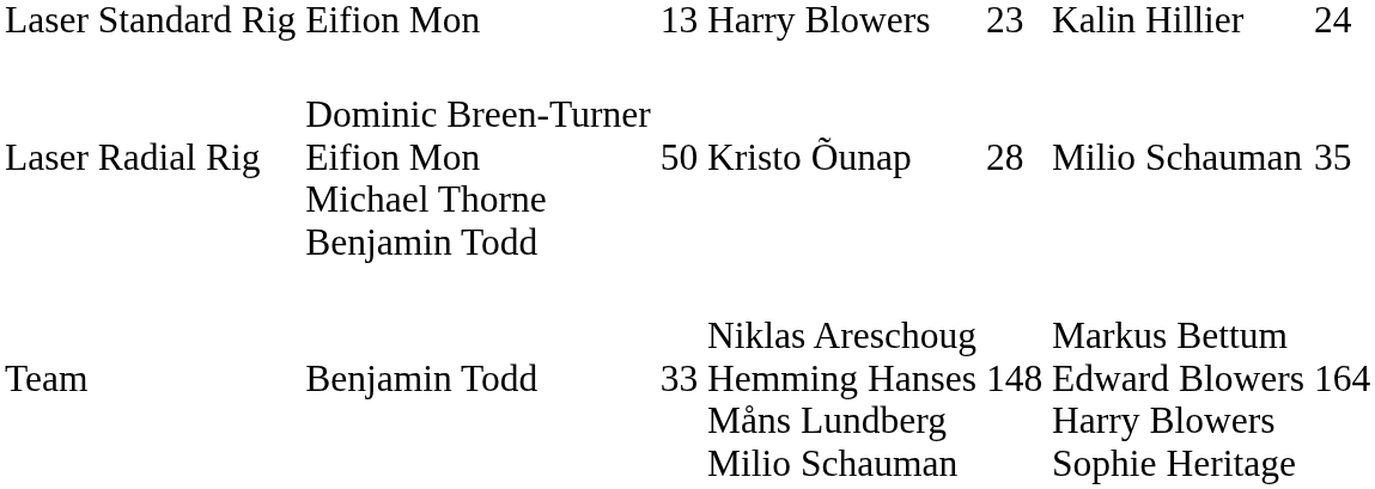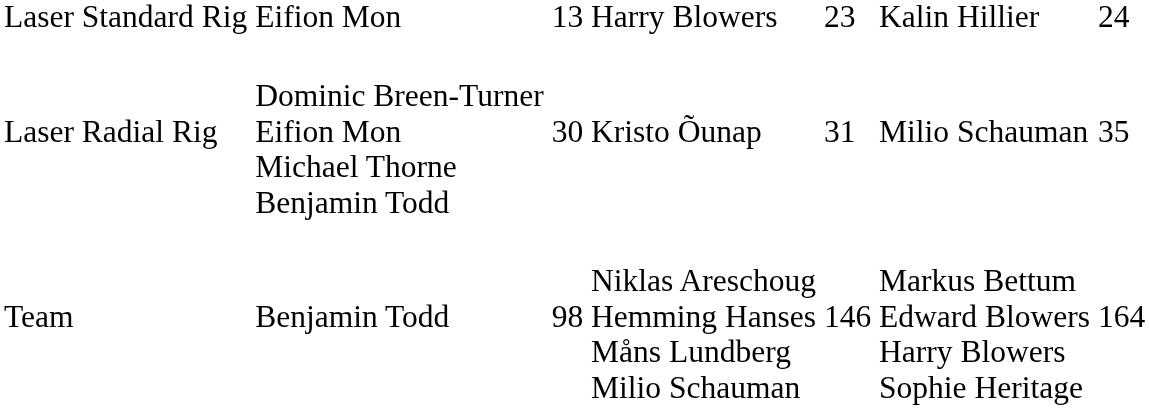Laser Radial Rig | column 3: 50 -> 30
Laser Radial Rig | column 5: 28 -> 31
Team | column 3: 33 -> 98
Team | column 5: 148 -> 146
